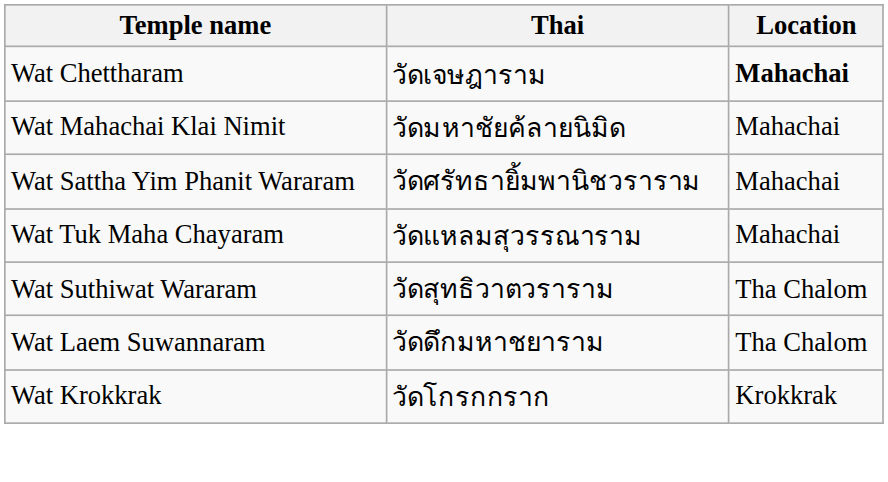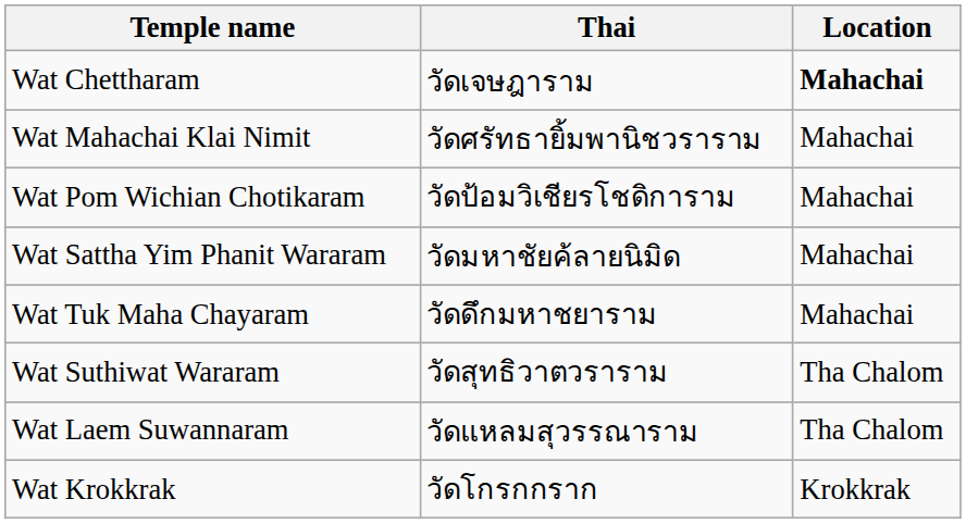Wat Mahachai Klai Nimit | Thai: วัดมหาชัยค้ลายนิมิด -> วัดศรัทธายิ้มพานิชวราราม
+ row: Wat Pom Wichian Chotikaram | วัดป้อมวิเชียรโชดิการาม | Mahachai
Wat Sattha Yim Phanit Wararam | Thai: วัดศรัทธายิ้มพานิชวราราม -> วัดมหาชัยค้ลายนิมิด
Wat Tuk Maha Chayaram | Thai: วัดแหลมสุวรรณาราม -> วัดดึกมหาชยาราม
Wat Laem Suwannaram | Thai: วัดดึกมหาชยาราม -> วัดแหลมสุวรรณาราม
